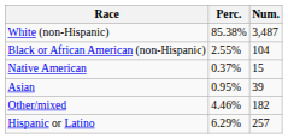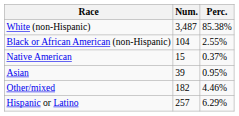columns swapped: Num. <-> Perc.
